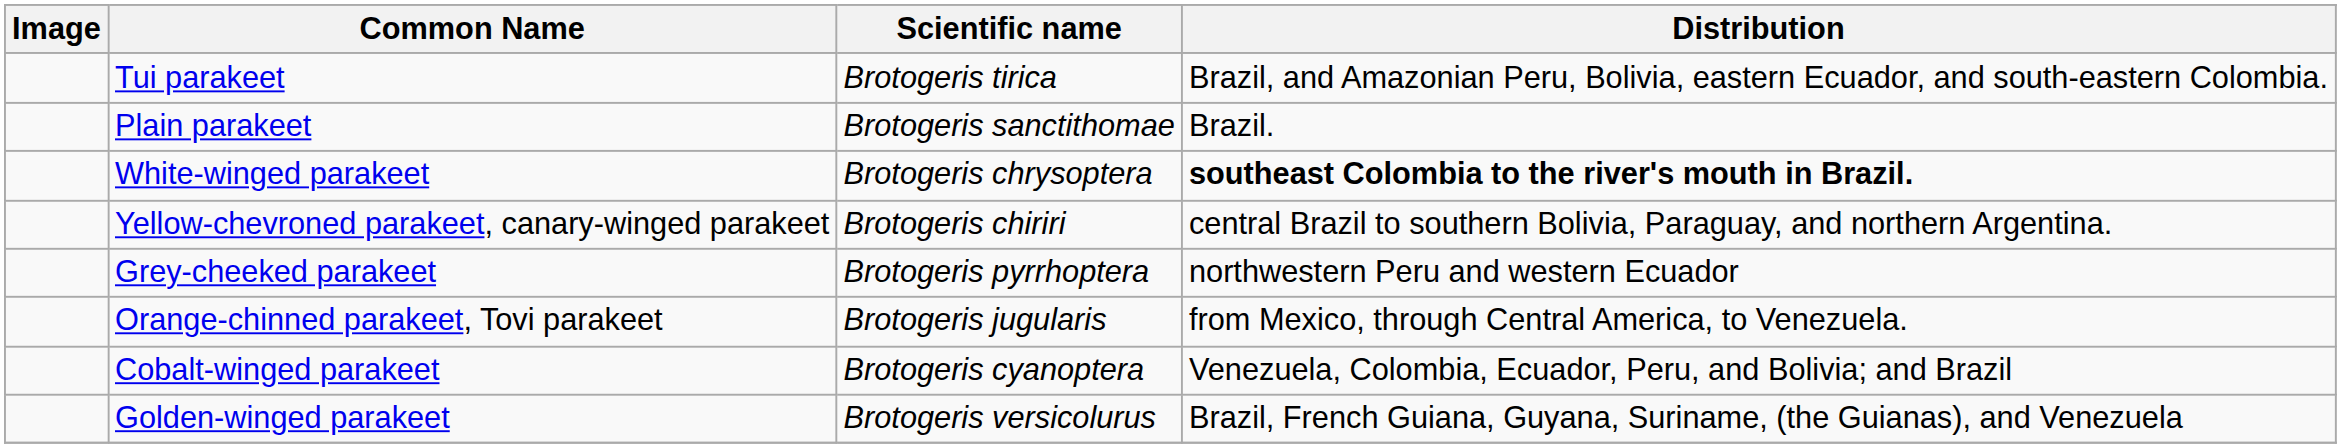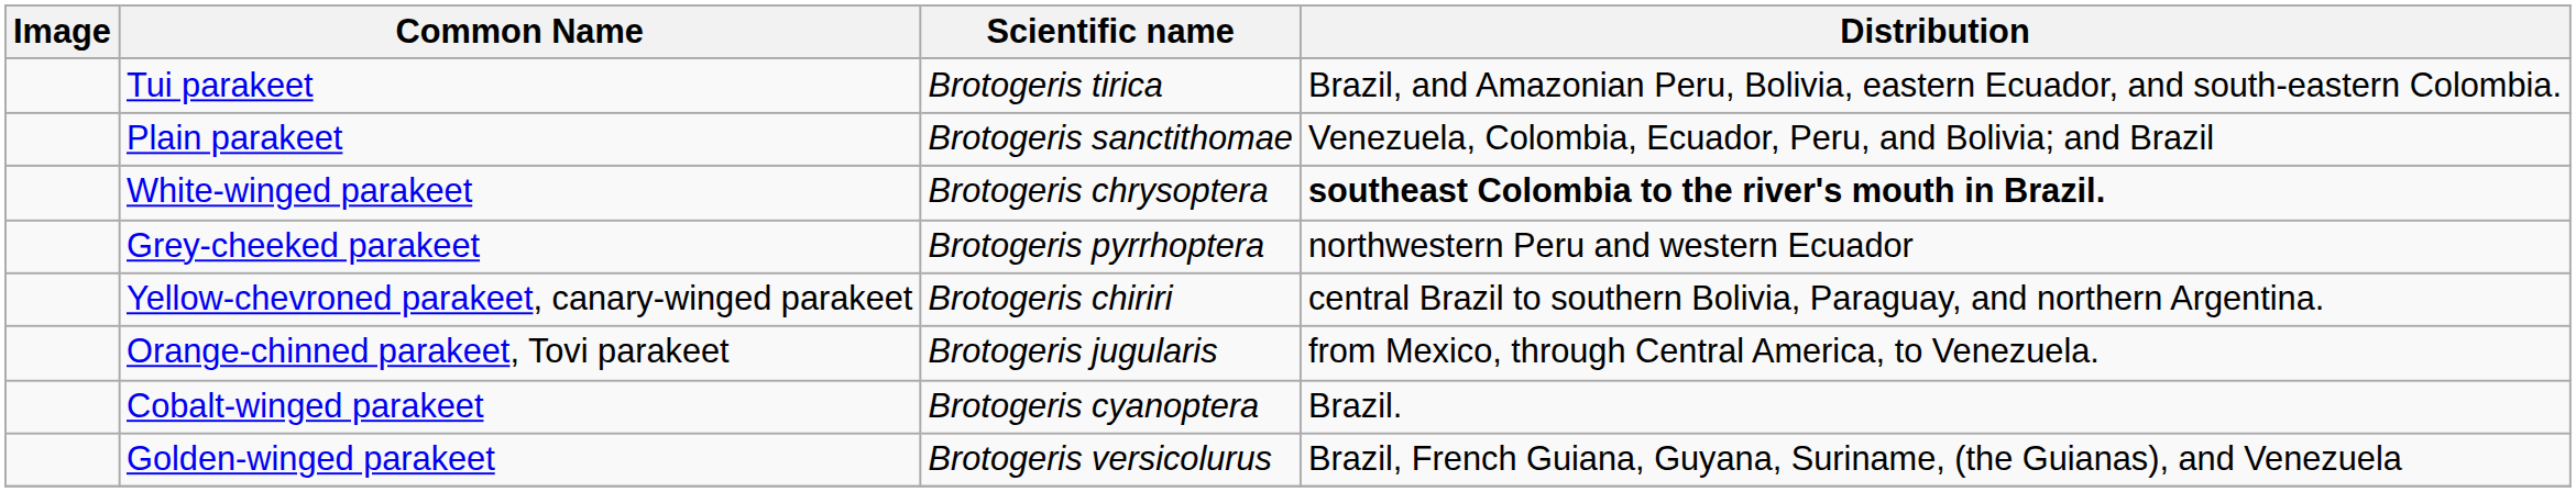Plain parakeet | Distribution: Brazil. -> Venezuela, Colombia, Ecuador, Peru, and Bolivia; and Brazil
rows swapped: Yellow-chevroned parakeet, canary-winged parakeet <-> Grey-cheeked parakeet
Cobalt-winged parakeet | Distribution: Venezuela, Colombia, Ecuador, Peru, and Bolivia; and Brazil -> Brazil.
